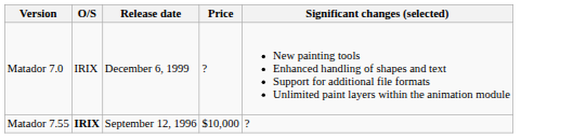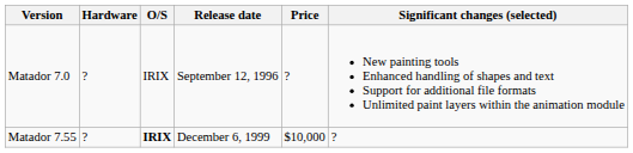+ column: Hardware | ? | ?
Matador 7.0 | Release date: December 6, 1999 -> September 12, 1996
Matador 7.55 | Release date: September 12, 1996 -> December 6, 1999
